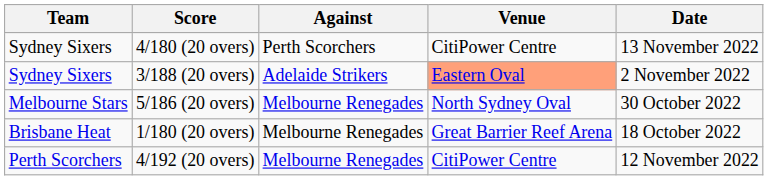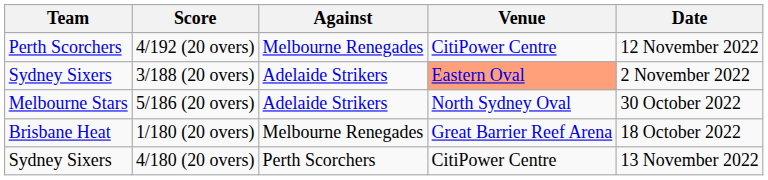rows swapped: 4/192 (20 overs) <-> 4/180 (20 overs)
5/186 (20 overs) | Against: Melbourne Renegades -> Adelaide Strikers
